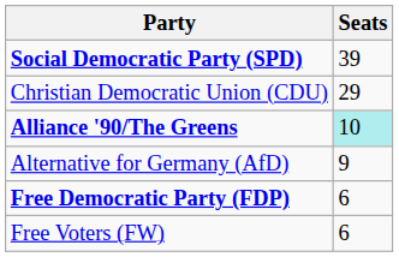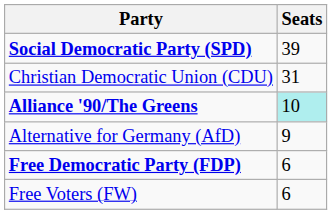Christian Democratic Union (CDU) | Seats: 29 -> 31
